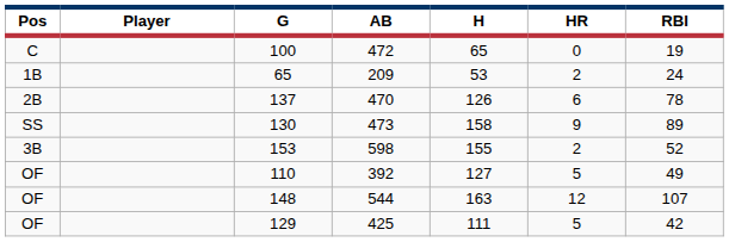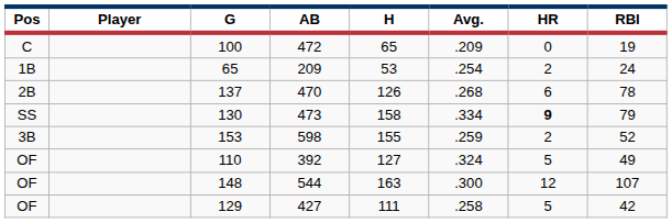+ column: Avg. | .209 | .254 | .268 | .334 | .259 | .324 | .300 | .258
130 | HR: normal -> bold
130 | RBI: 89 -> 79
129 | AB: 425 -> 427
